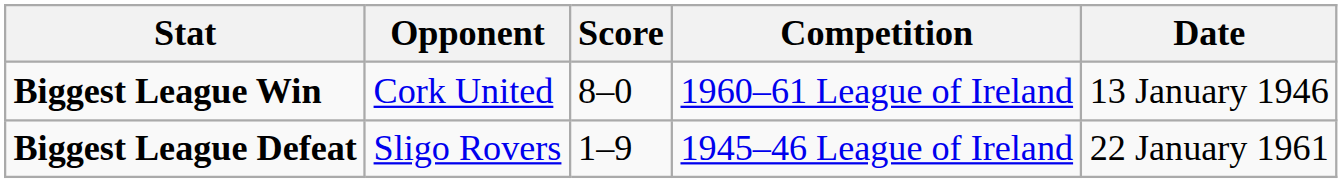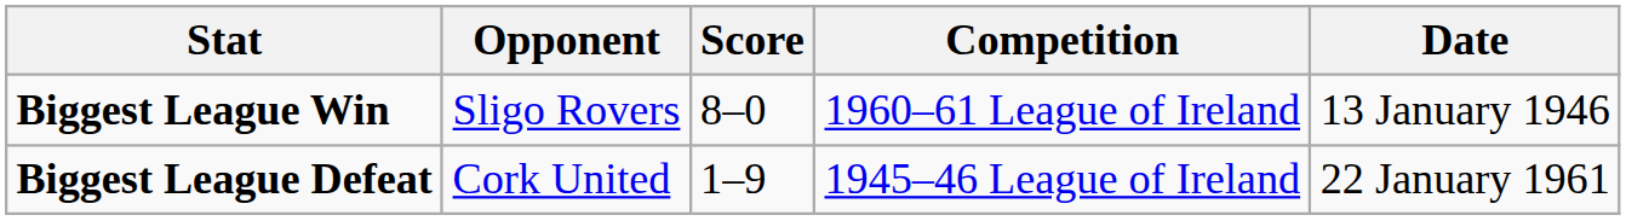Biggest League Win | Opponent: Cork United -> Sligo Rovers
Biggest League Defeat | Opponent: Sligo Rovers -> Cork United
